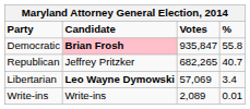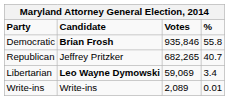Democratic | Candidate: pink background -> no background
Democratic | Votes: 935,847 -> 935,846
Libertarian | Votes: 57,069 -> 59,069
